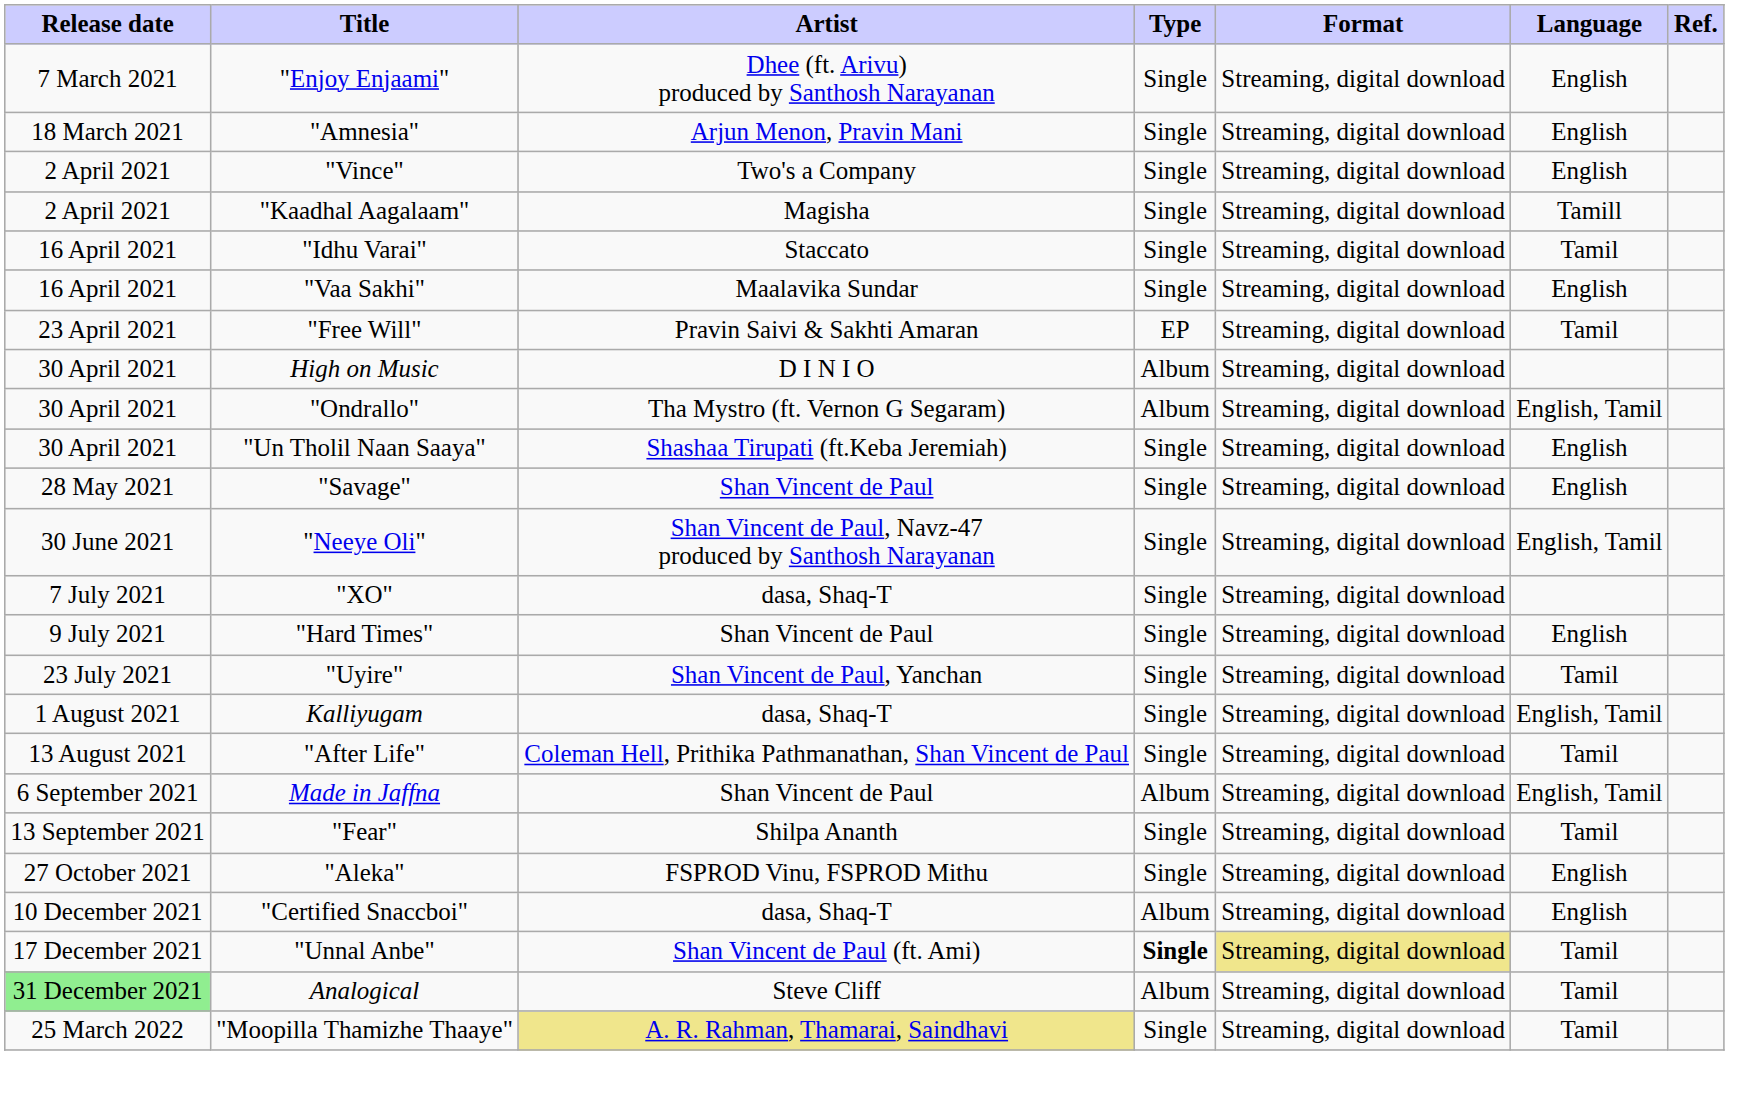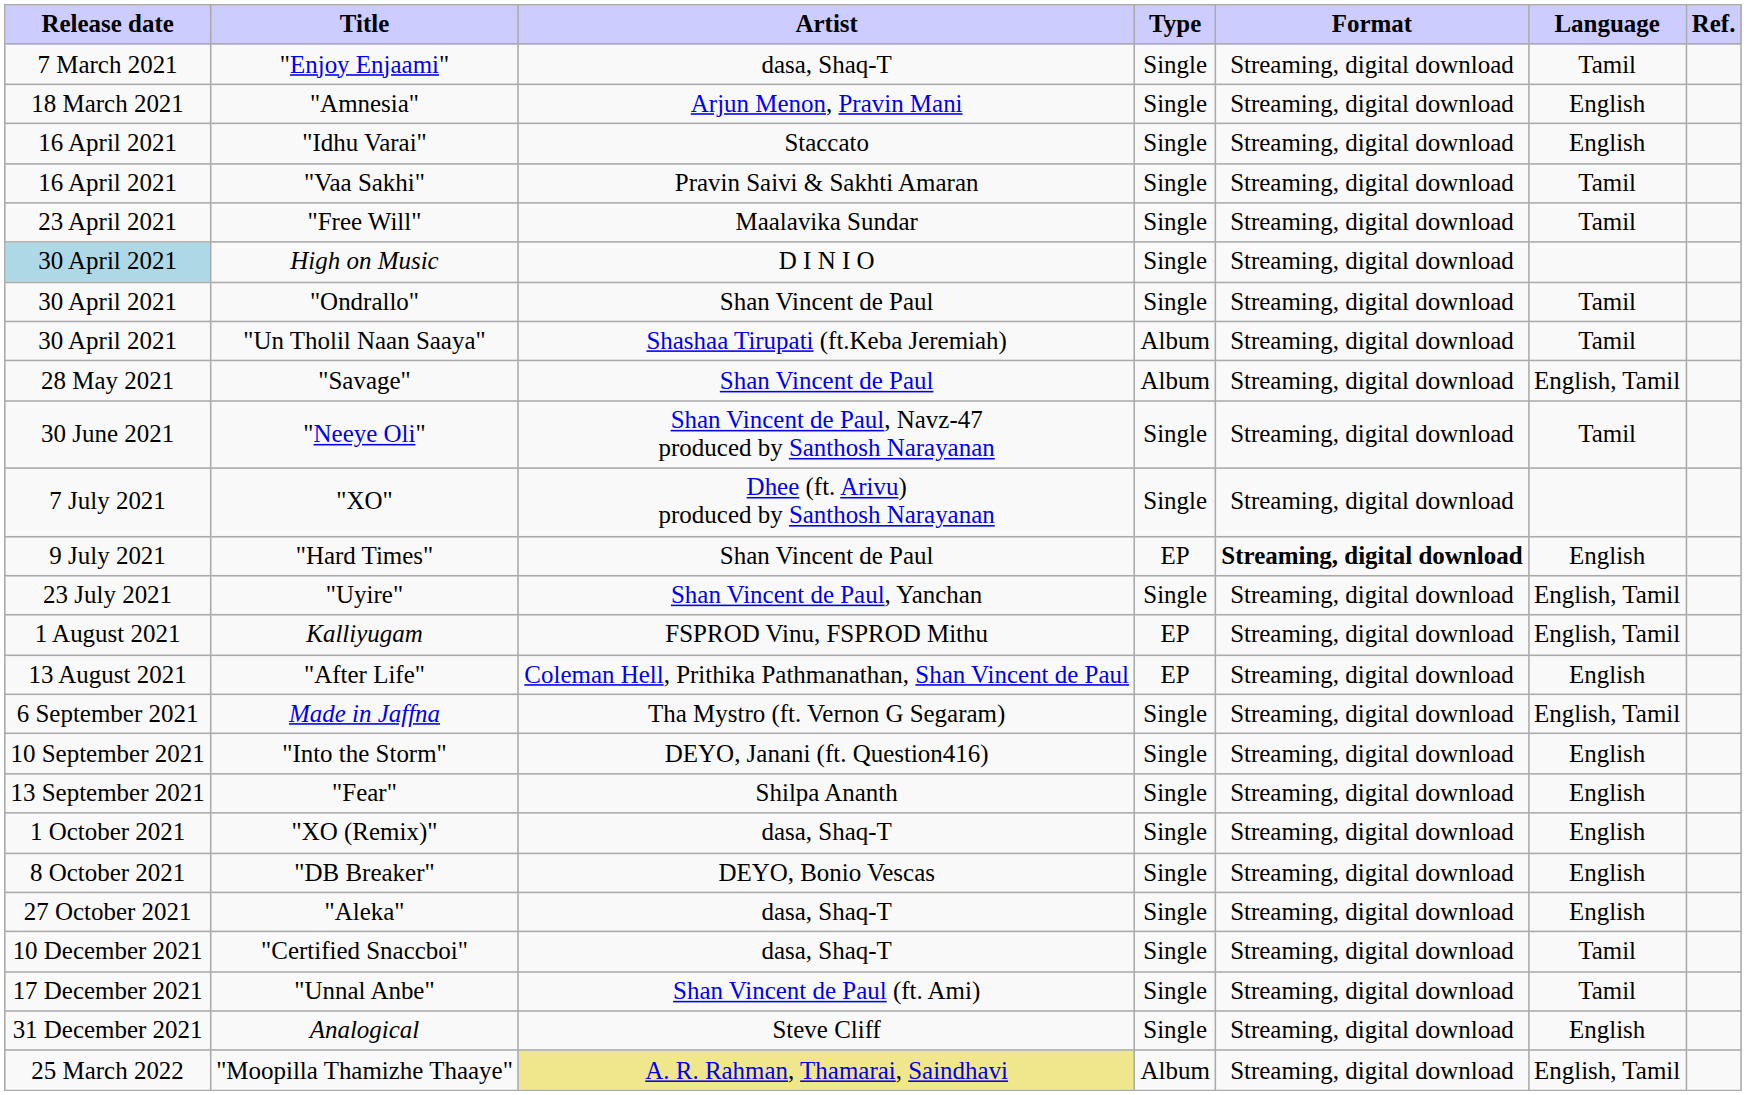"Enjoy Enjaami" | Artist: Dhee (ft. Arivu) produced by Santhosh Narayanan -> dasa, Shaq-T
"Enjoy Enjaami" | Language: English -> Tamil
- row: 2 April 2021 | "Vince" | Two's a Company | Single | Streaming, digital download | English
- row: 2 April 2021 | "Kaadhal Aagalaam" | Magisha | Single | Streaming, digital download | Tamill
"Idhu Varai" | Language: Tamil -> English
"Vaa Sakhi" | Artist: Maalavika Sundar -> Pravin Saivi & Sakhti Amaran
"Vaa Sakhi" | Language: English -> Tamil
"Free Will" | Artist: Pravin Saivi & Sakhti Amaran -> Maalavika Sundar
"Free Will" | Type: EP -> Single
High on Music | Release date: no background -> lightblue background
High on Music | Type: Album -> Single
"Ondrallo" | Artist: Tha Mystro (ft. Vernon G Segaram) -> Shan Vincent de Paul
"Ondrallo" | Type: Album -> Single
"Ondrallo" | Language: English, Tamil -> Tamil
"Un Tholil Naan Saaya" | Type: Single -> Album
"Un Tholil Naan Saaya" | Language: English -> Tamil
"Savage" | Type: Single -> Album
"Savage" | Language: English -> English, Tamil
"Neeye Oli" | Language: English, Tamil -> Tamil
"XO" | Artist: dasa, Shaq-T -> Dhee (ft. Arivu) produced by Santhosh Narayanan
"Hard Times" | Type: Single -> EP
"Hard Times" | Format: normal -> bold
"Uyire" | Language: Tamil -> English, Tamil
Kalliyugam | Artist: dasa, Shaq-T -> FSPROD Vinu, FSPROD Mithu
Kalliyugam | Type: Single -> EP
"After Life" | Type: Single -> EP
"After Life" | Language: Tamil -> English
Made in Jaffna | Artist: Shan Vincent de Paul -> Tha Mystro (ft. Vernon G Segaram)
Made in Jaffna | Type: Album -> Single
+ row: 10 September 2021 | "Into the Storm" | DEYO, Janani (ft. Question416) | Single | Streaming, digital download | English
"Fear" | Language: Tamil -> English
+ row: 1 October 2021 | "XO (Remix)" | dasa, Shaq-T | Single | Streaming, digital download | English
+ row: 8 October 2021 | "DB Breaker" | DEYO, Bonio Vescas | Single | Streaming, digital download | English
"Aleka" | Artist: FSPROD Vinu, FSPROD Mithu -> dasa, Shaq-T
"Certified Snaccboi" | Type: Album -> Single
"Certified Snaccboi" | Language: English -> Tamil
"Unnal Anbe" | Type: bold -> normal
"Unnal Anbe" | Format: khaki background -> no background
Analogical | Release date: lightgreen background -> no background
Analogical | Type: Album -> Single
Analogical | Language: Tamil -> English
"Moopilla Thamizhe Thaaye" | Type: Single -> Album
"Moopilla Thamizhe Thaaye" | Language: Tamil -> English, Tamil
